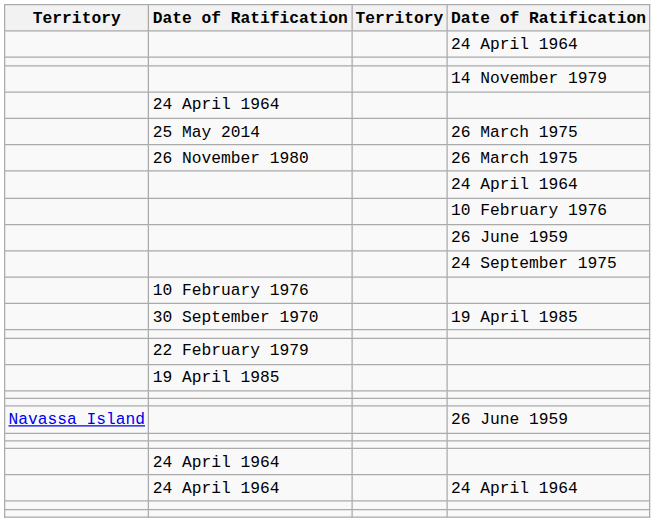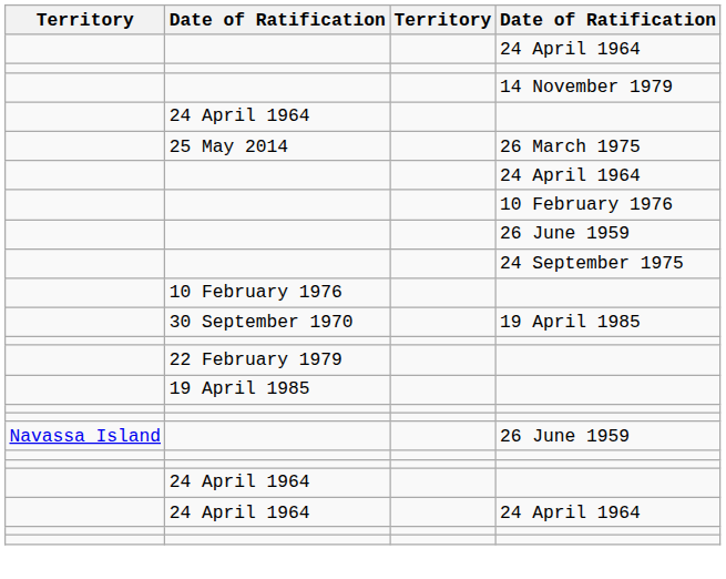- row: 26 November 1980 | 26 March 1975
